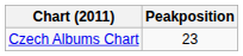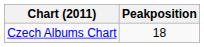Czech Albums Chart | Peakposition: 23 -> 18
